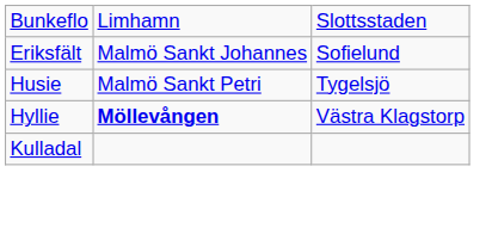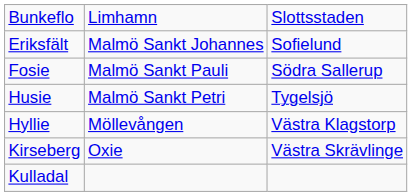+ row: Fosie | Malmö Sankt Pauli | Södra Sallerup
Hyllie | column 2: bold -> normal
+ row: Kirseberg | Oxie | Västra Skrävlinge
